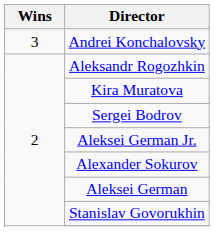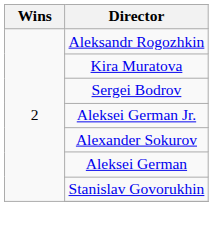- row: 3 | Andrei Konchalovsky
